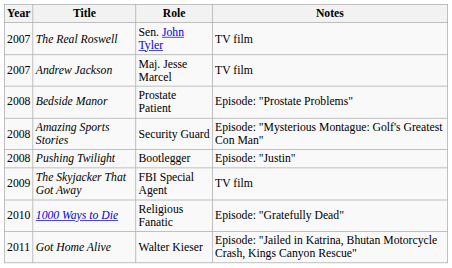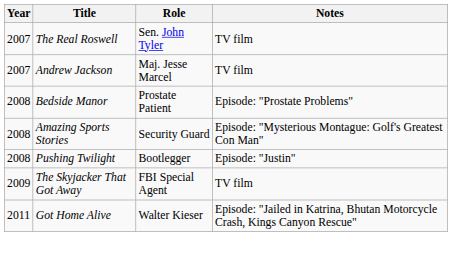- row: 2010 | 1000 Ways to Die | Religious Fanatic | Episode: "Gratefully Dead"
